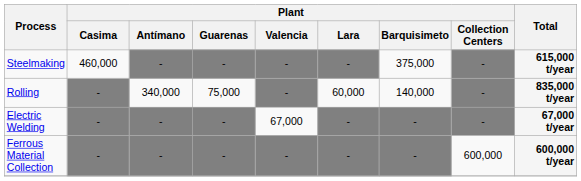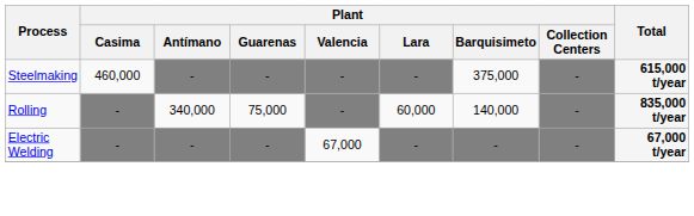- row: Ferrous Material Collection | - | - | - | - | - | - | 600,000 | 600,000 t/year
